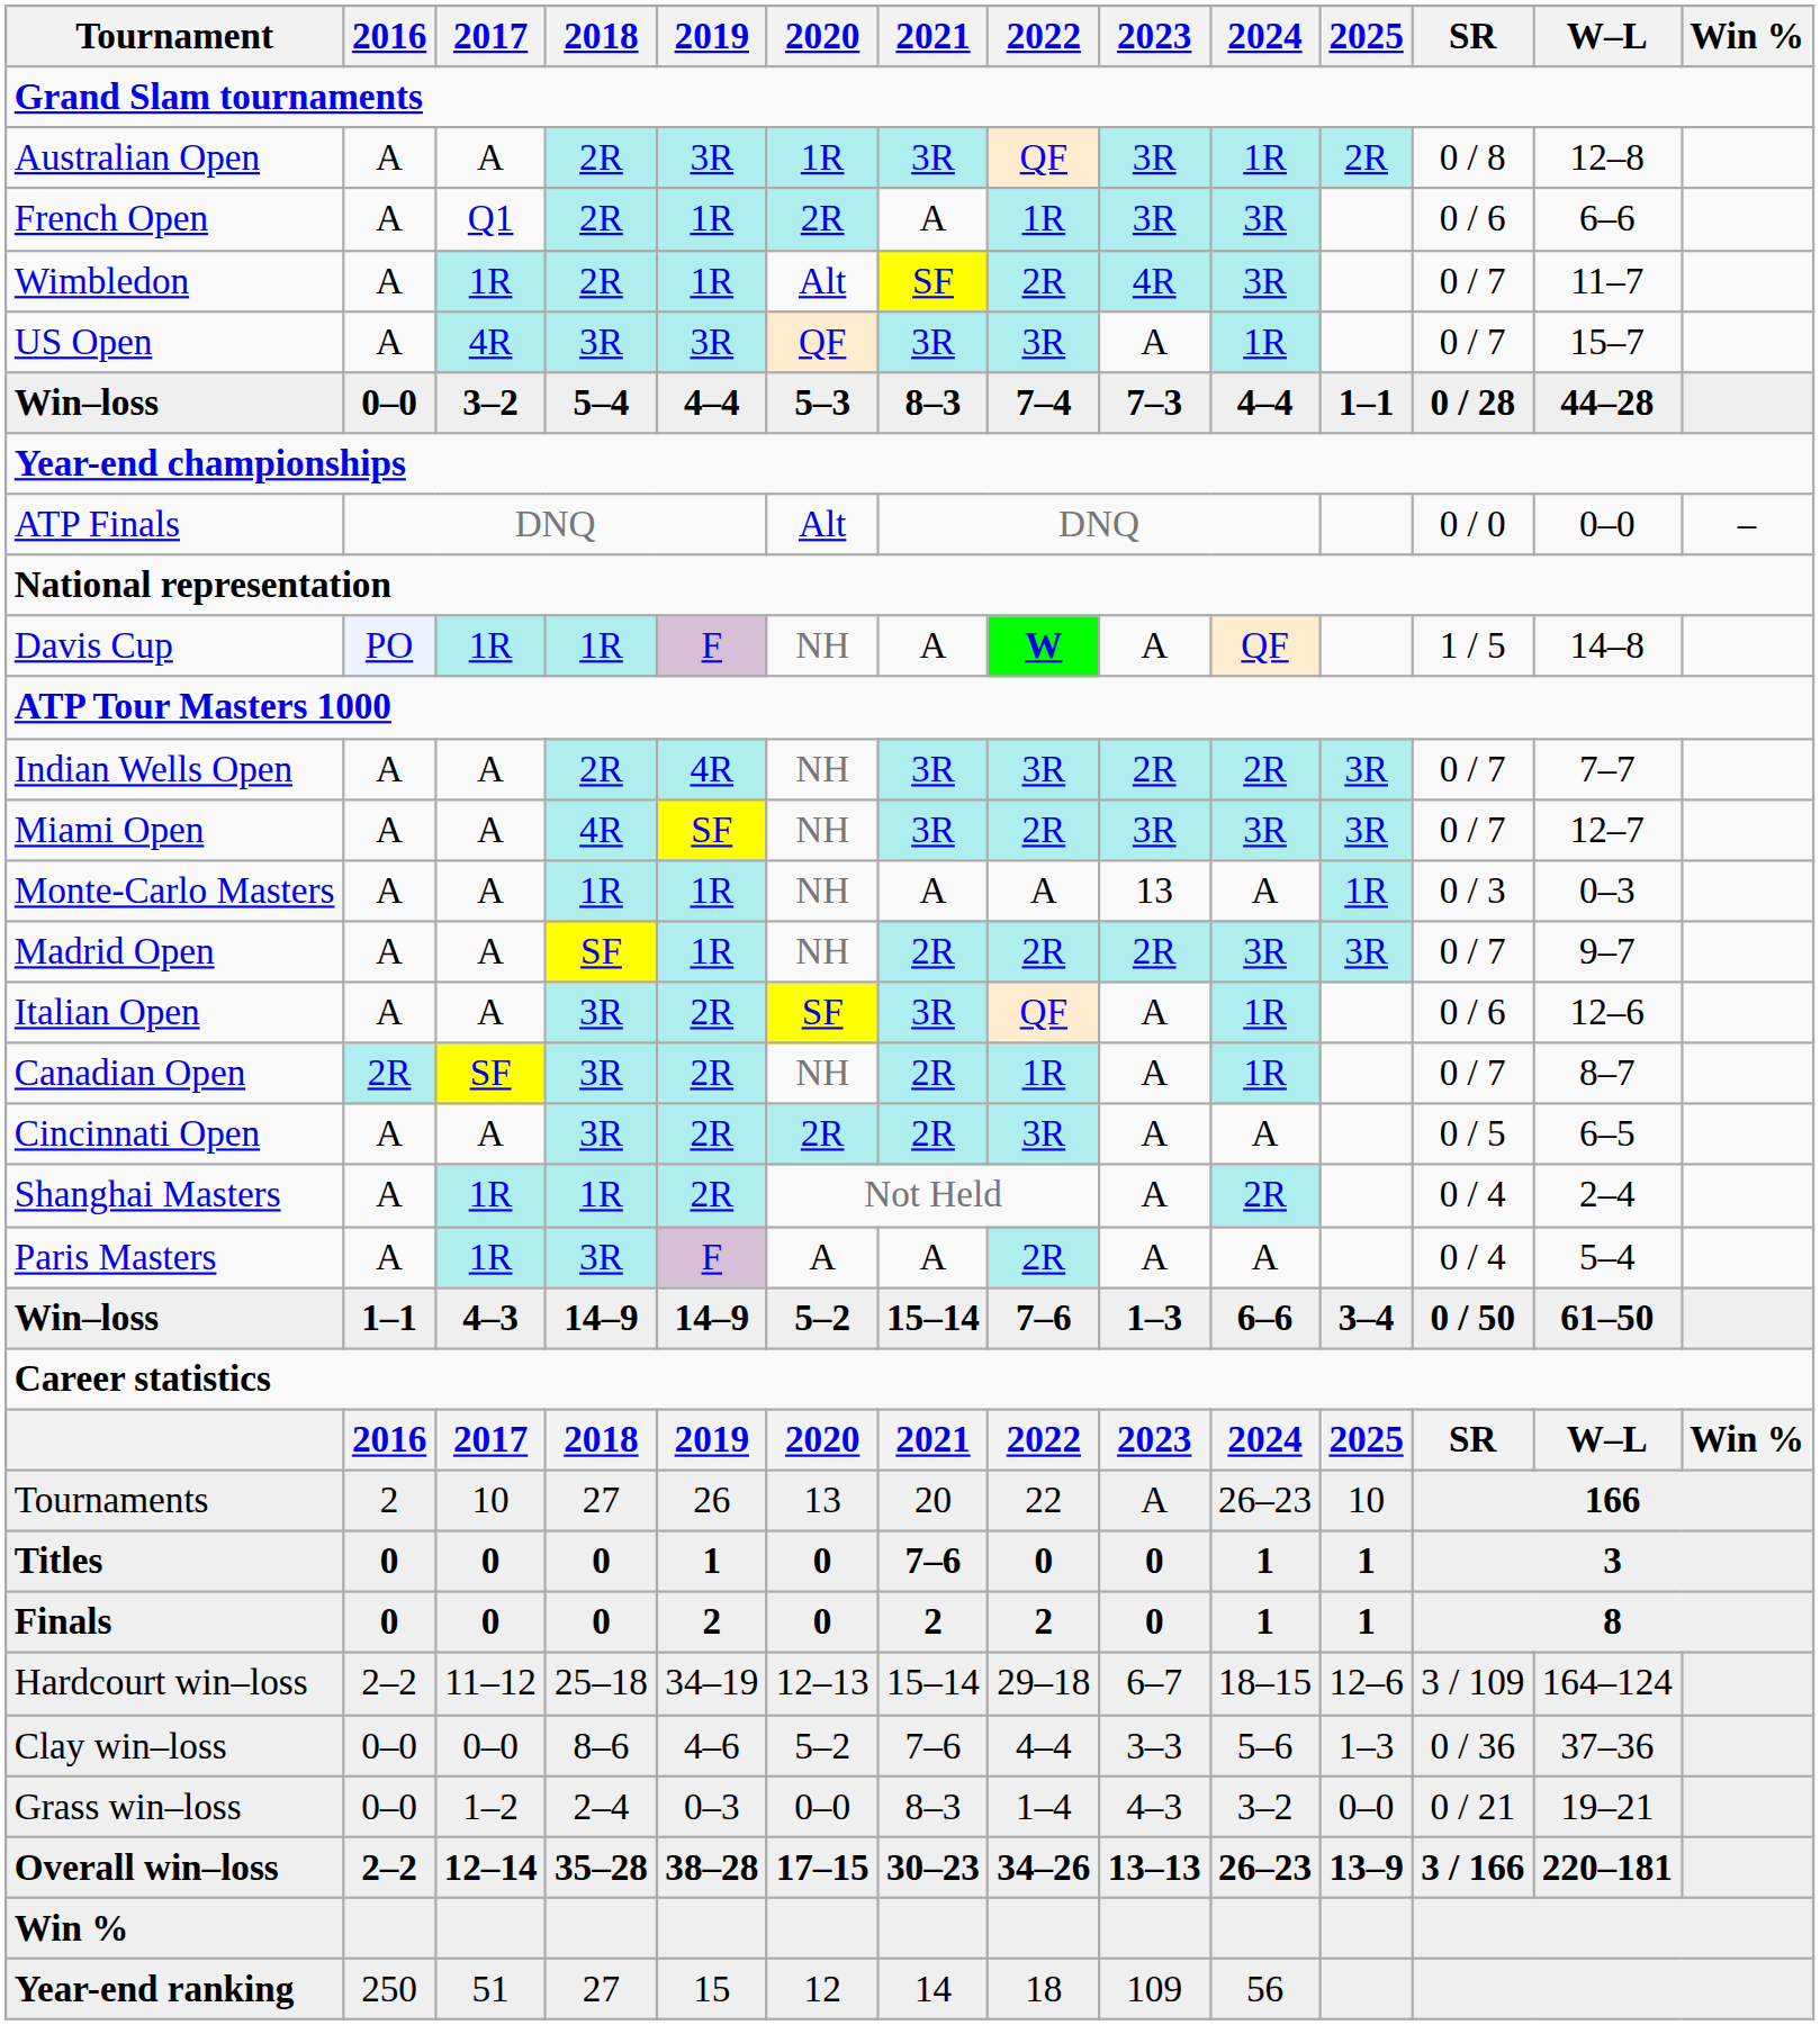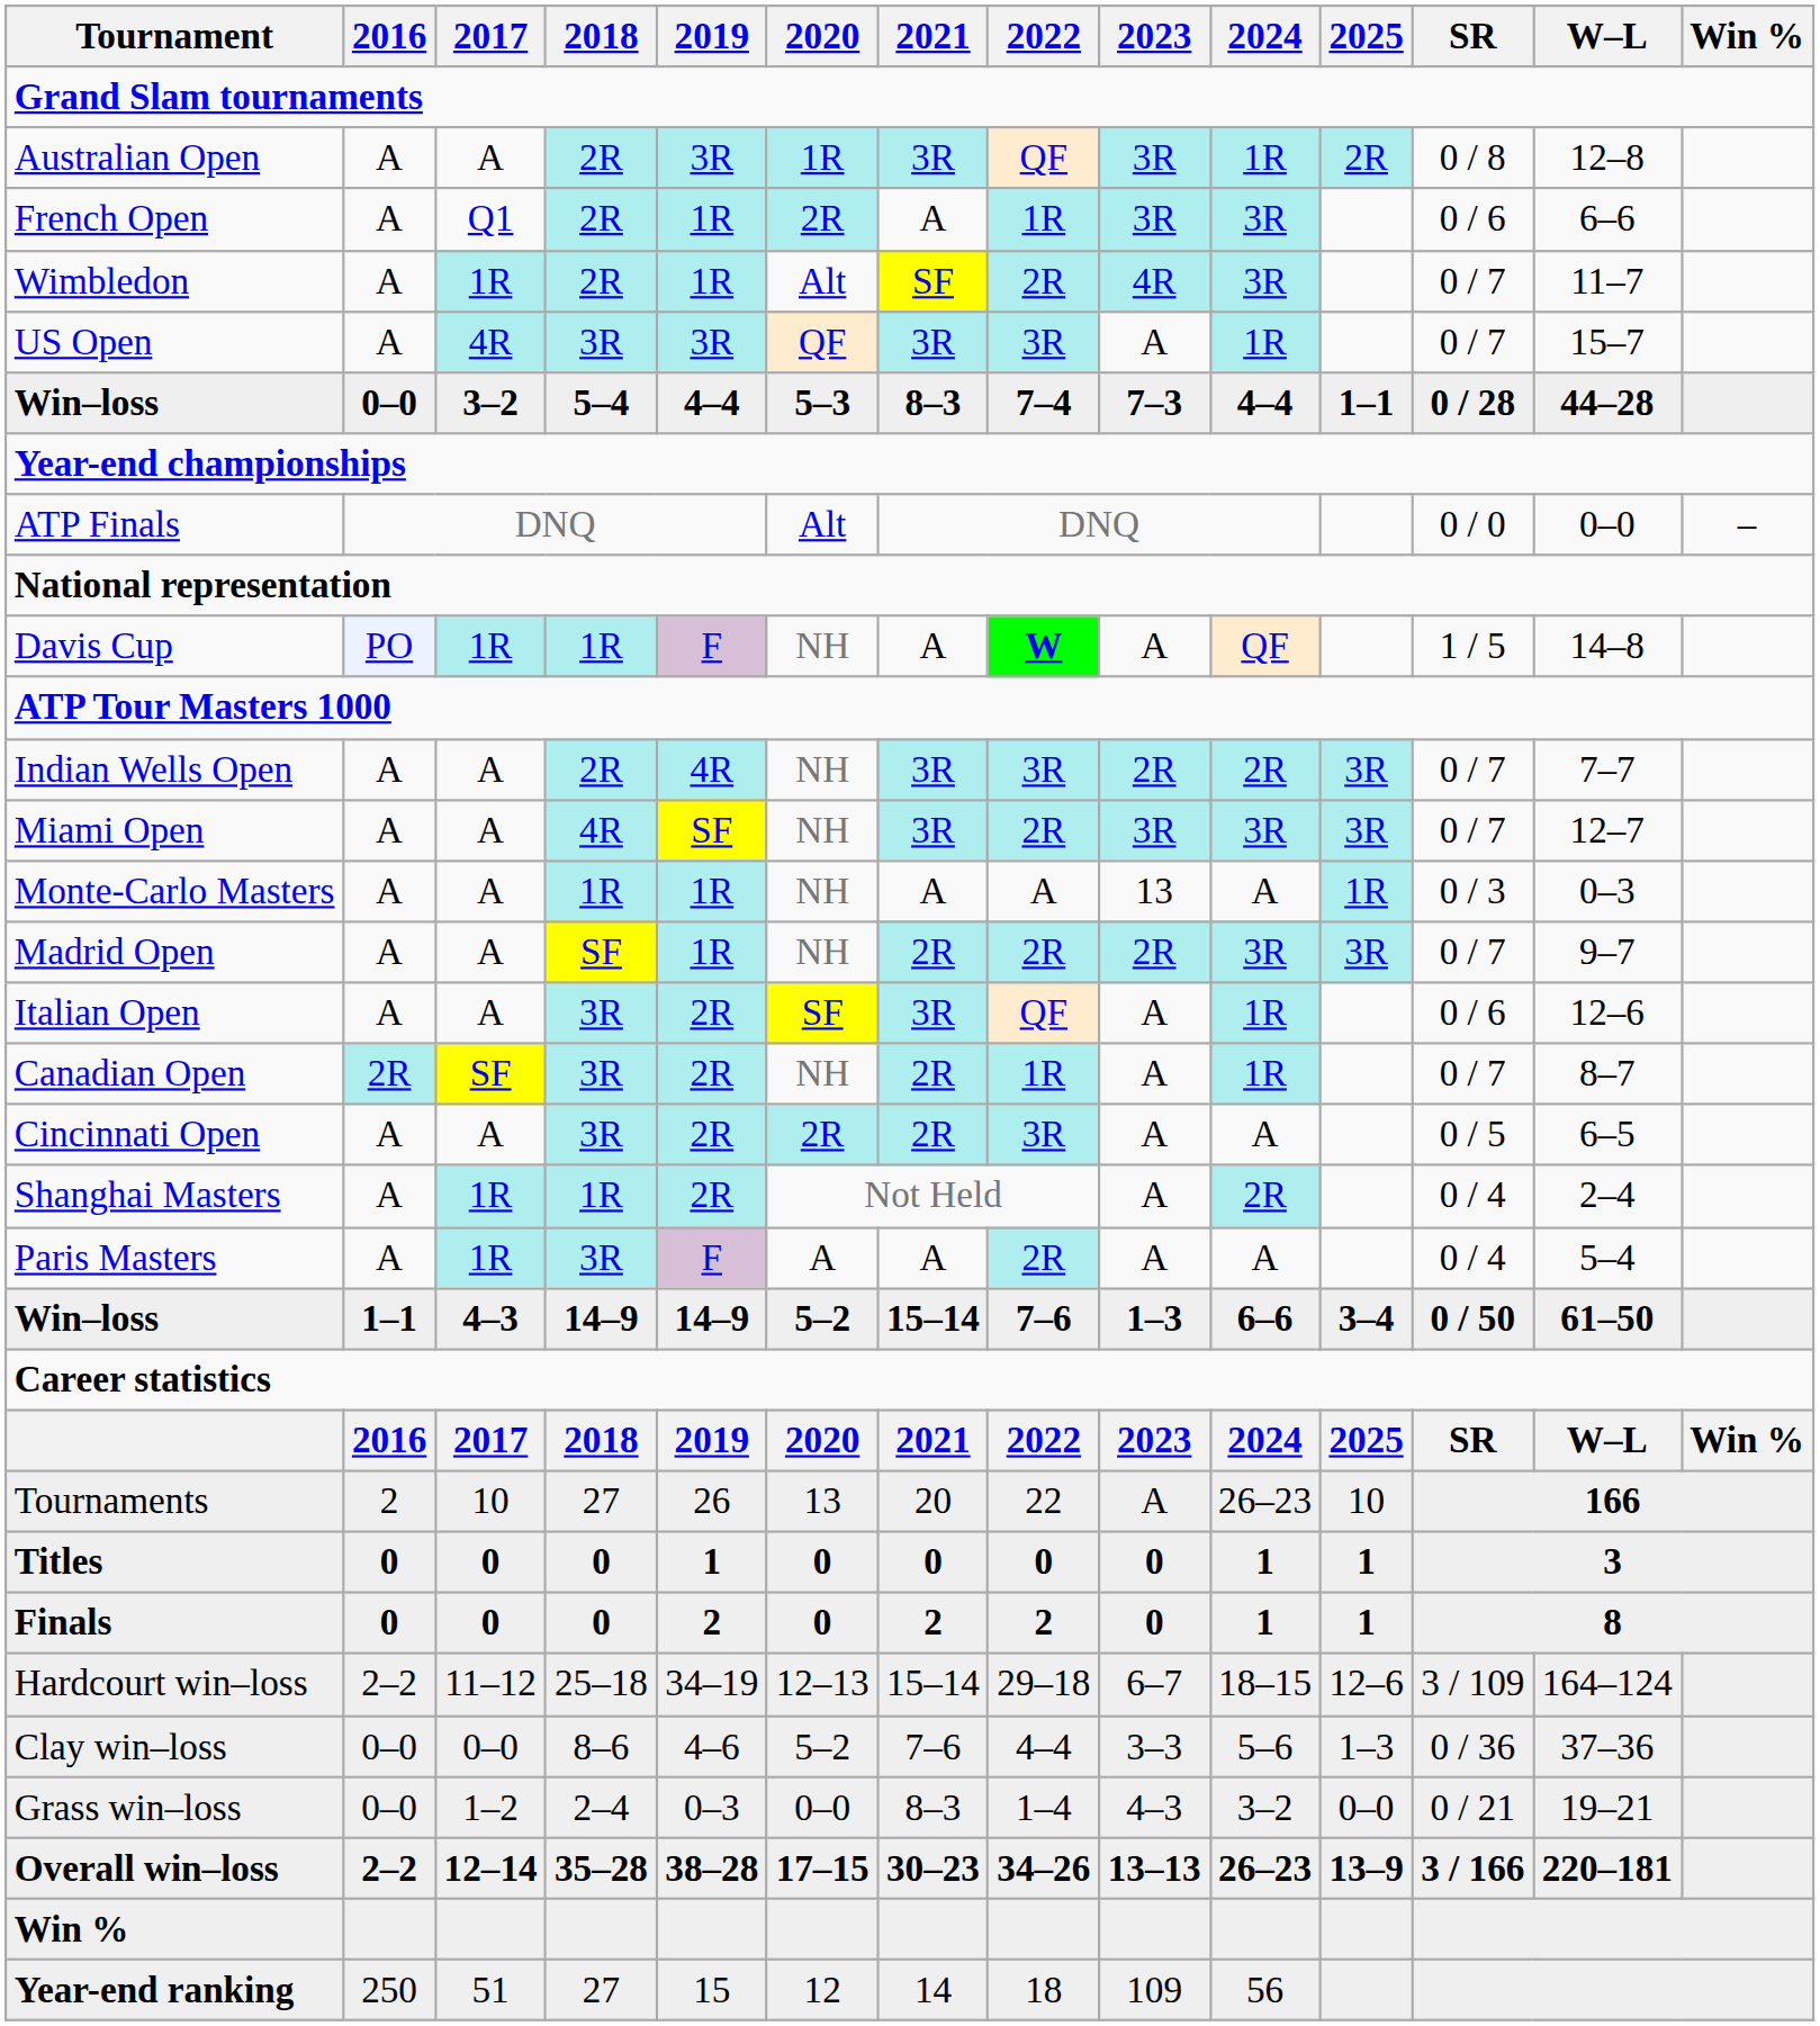Titles | 2021: 7–6 -> 0
